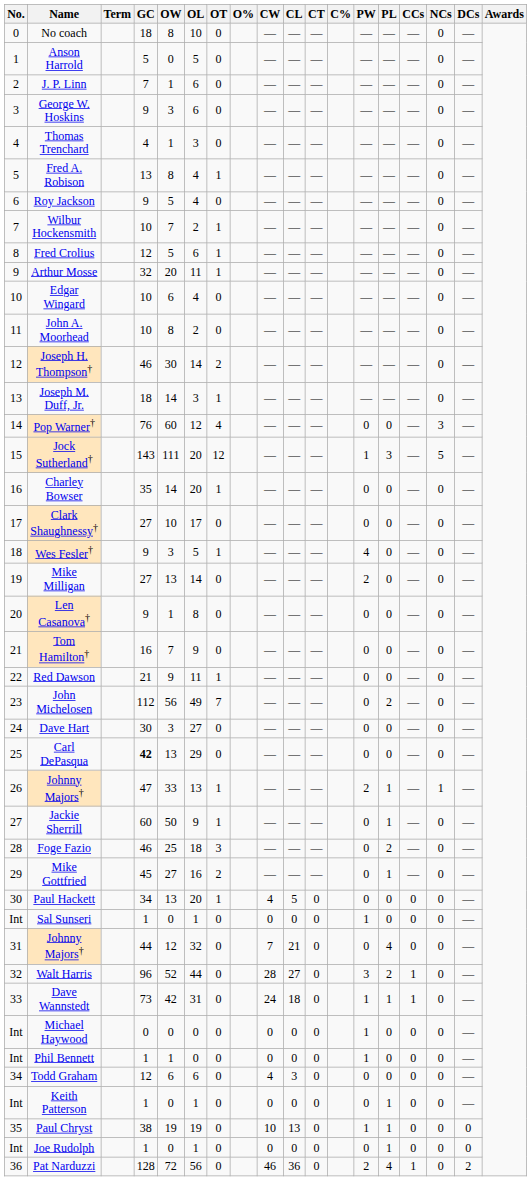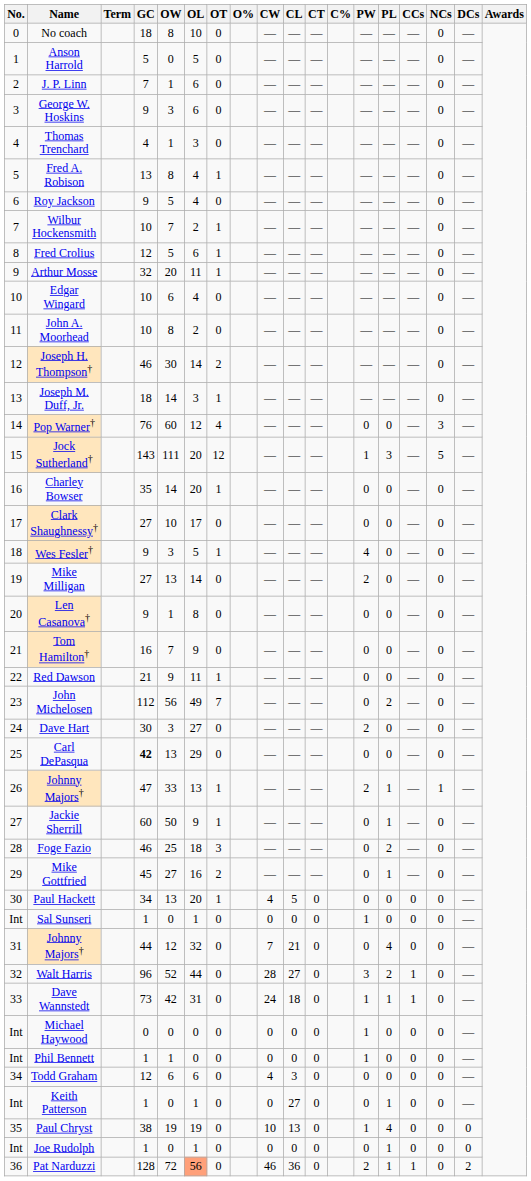Dave Hart | PW: 0 -> 2
Keith Patterson | CL: 0 -> 27
Paul Chryst | PL: 1 -> 4
Pat Narduzzi | OL: no background -> lightsalmon background
Pat Narduzzi | PL: 4 -> 1
